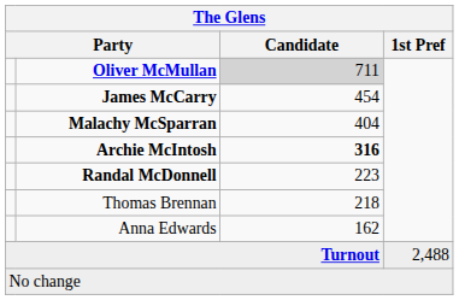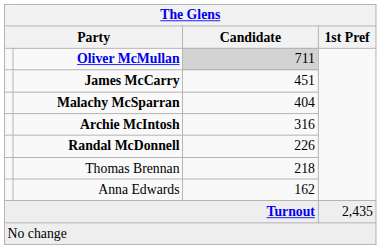James McCarry | Candidate: 454 -> 451
Archie McIntosh | Candidate: bold -> normal
Randal McDonnell | Candidate: 223 -> 226
Turnout | 1st Pref: 2,488 -> 2,435
